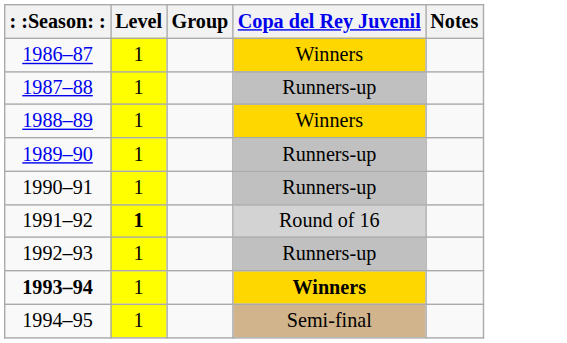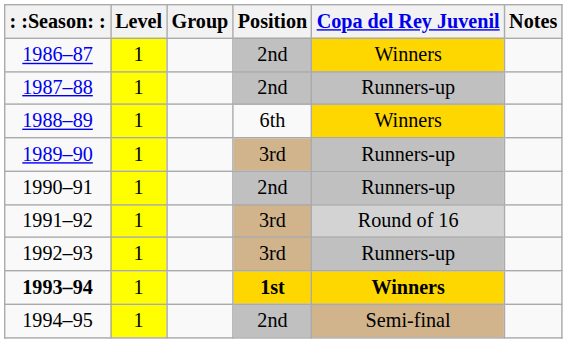+ column: Position | 2nd | 2nd | 6th | 3rd | 2nd | 3rd | 3rd | 1st | 2nd
1991–92 | Level: bold -> normal
